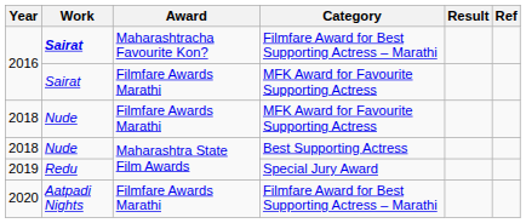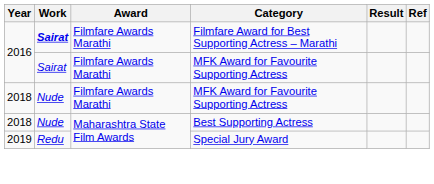2016 / Filmfare Award for Best Supporting Actress – Marathi | Award: Maharashtracha Favourite Kon? -> Filmfare Awards Marathi
- row: 2020 | Aatpadi Nights | Filmfare Awards Marathi | Filmfare Award for Best Supporting Actress – Marathi
